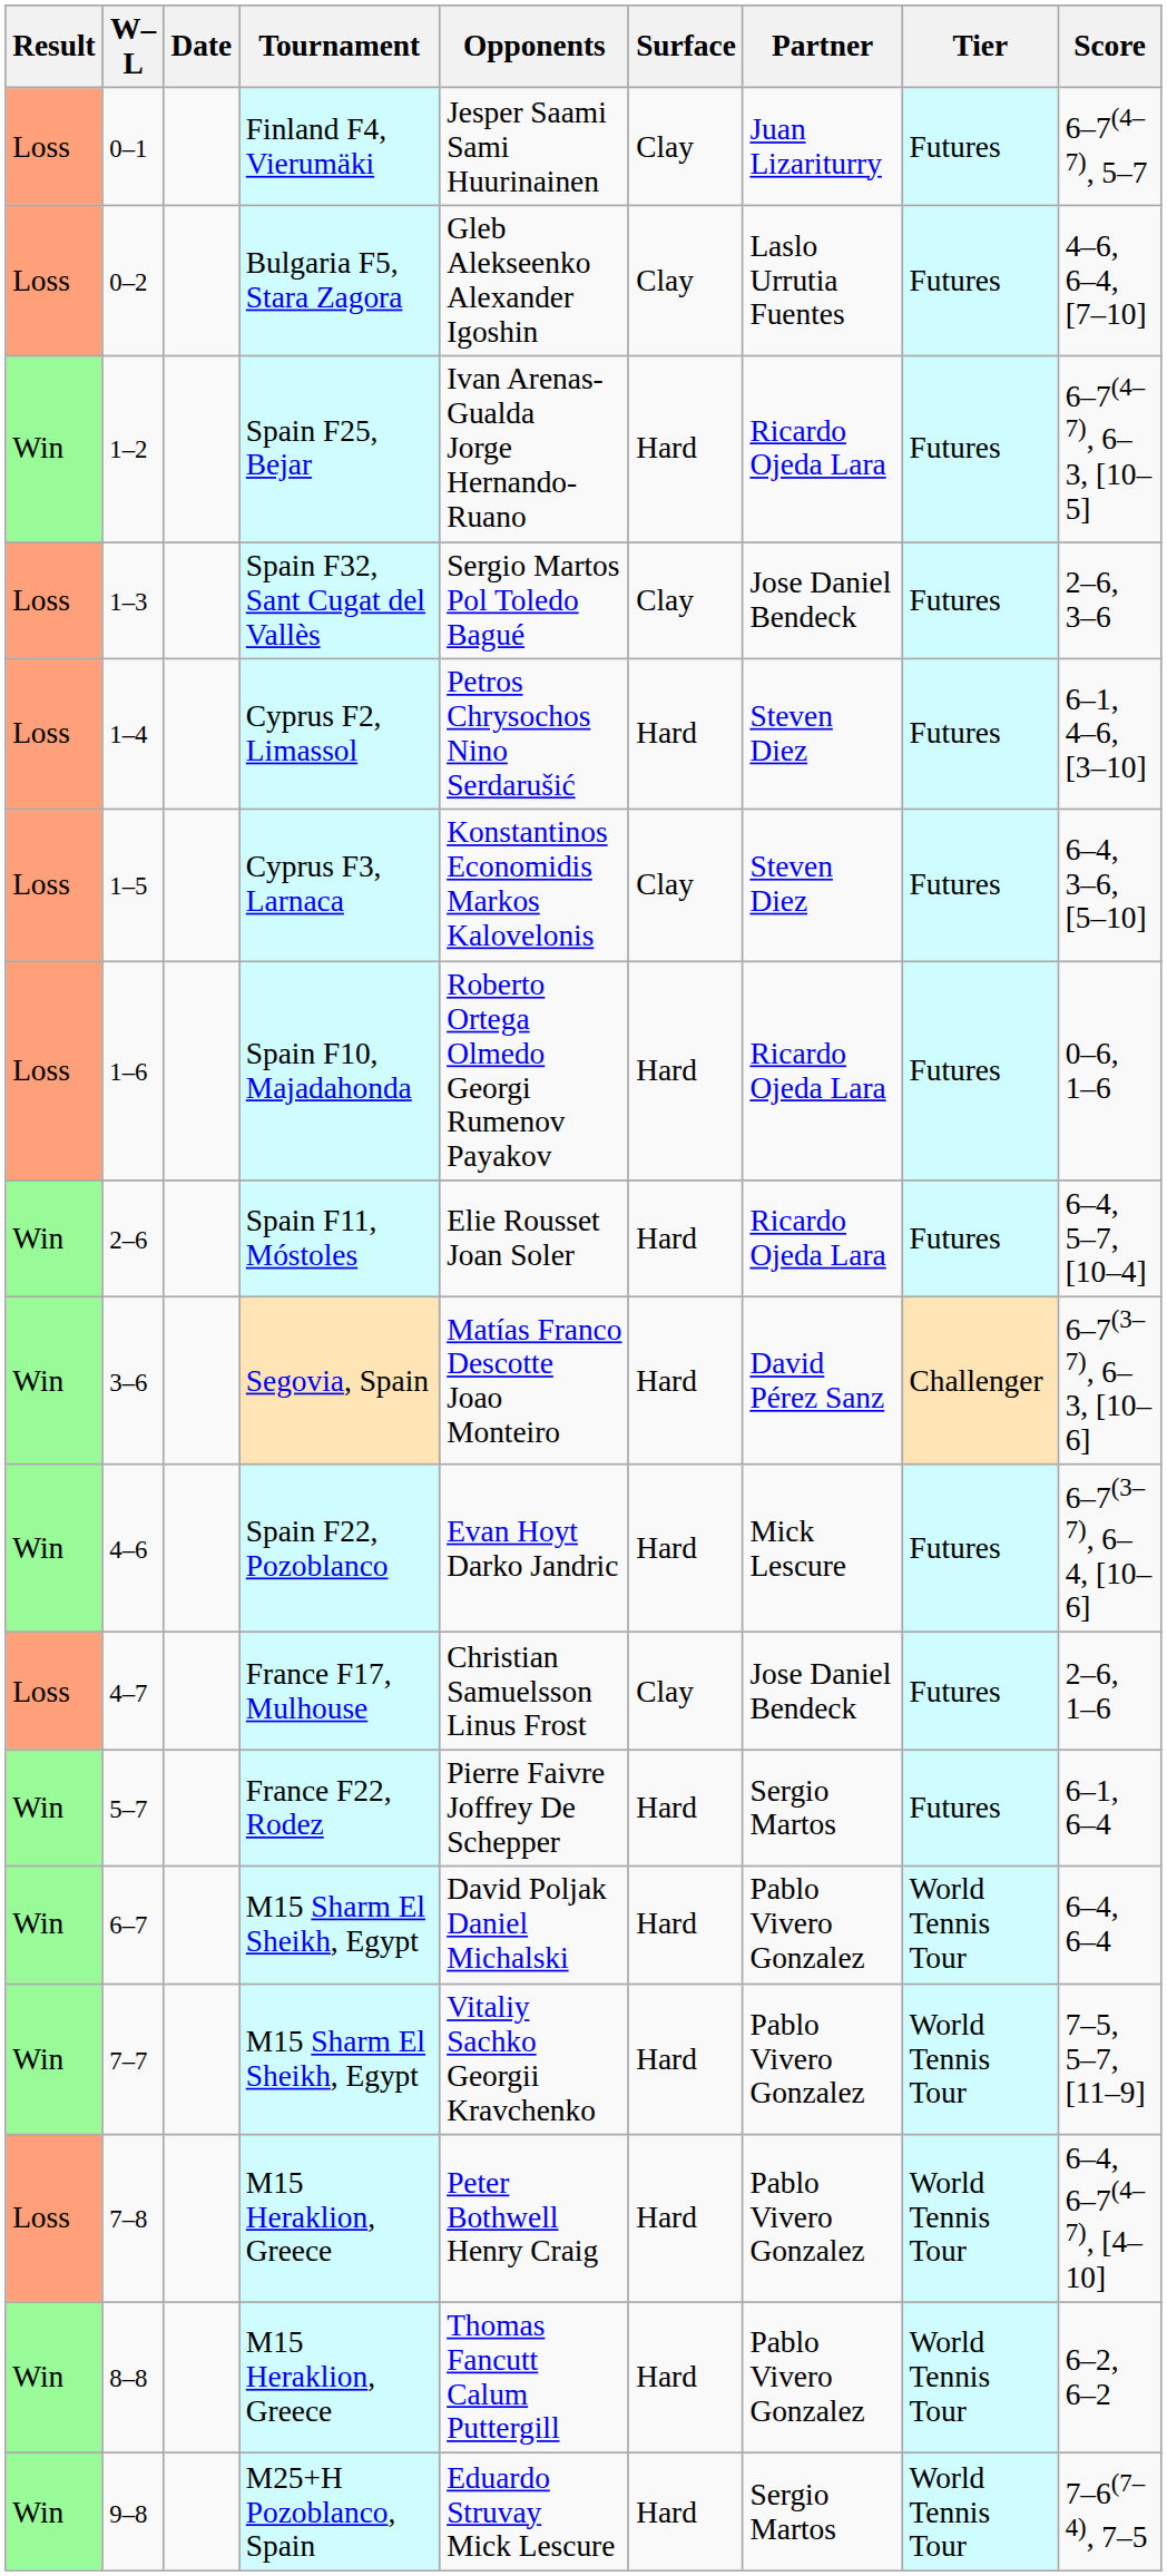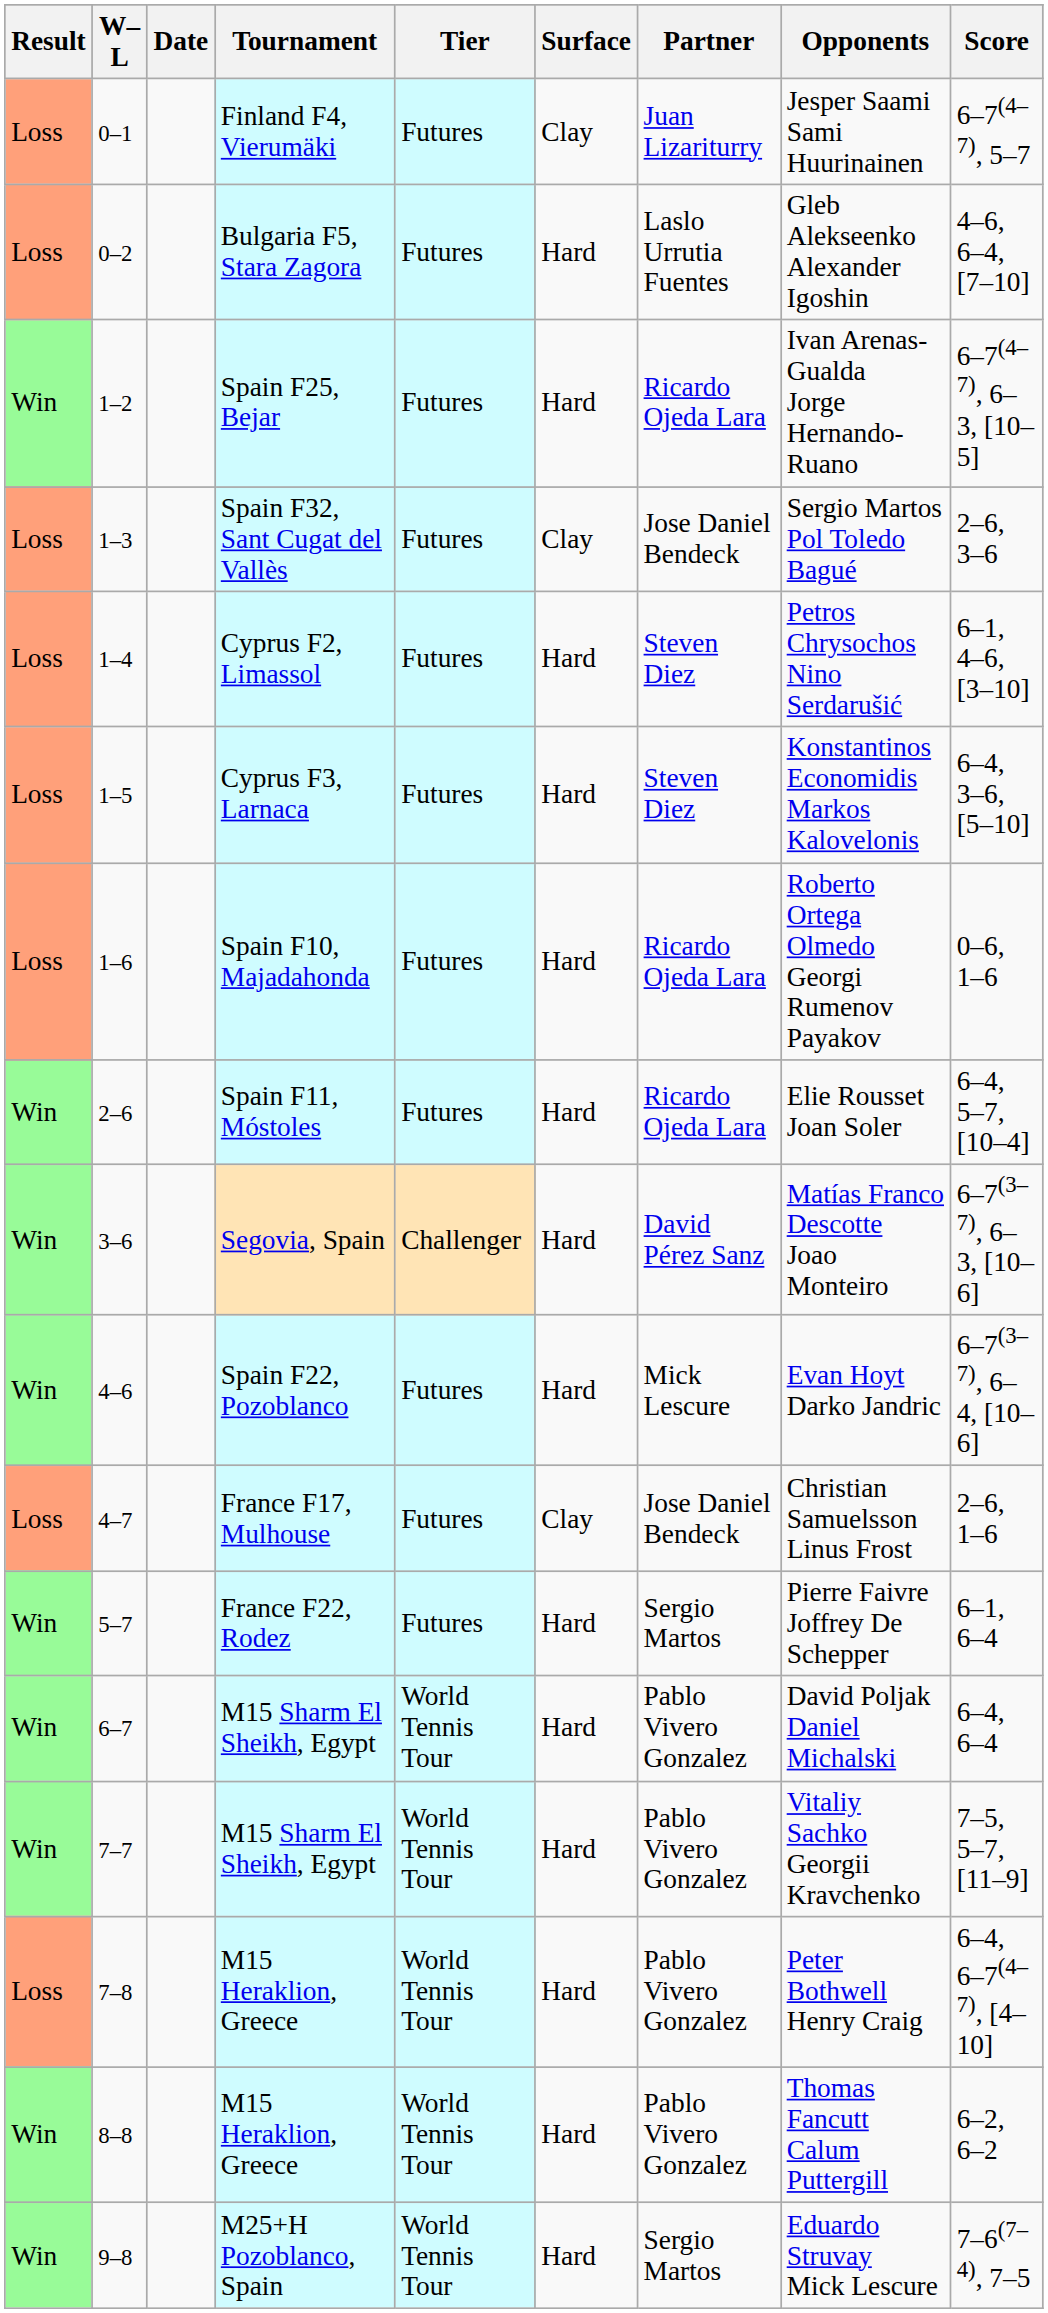columns swapped: Tier <-> Opponents
0–2 | Surface: Clay -> Hard
1–5 | Surface: Clay -> Hard
